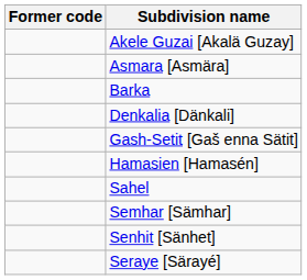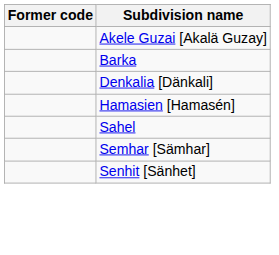- row: Asmara [Asmära]
- row: Gash-Setit [Gaš enna Sätit]
- row: Seraye [Särayé]
